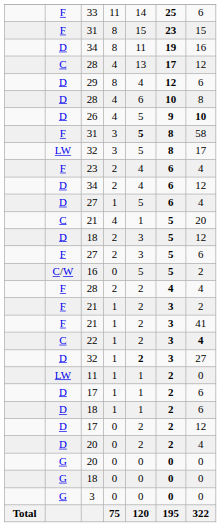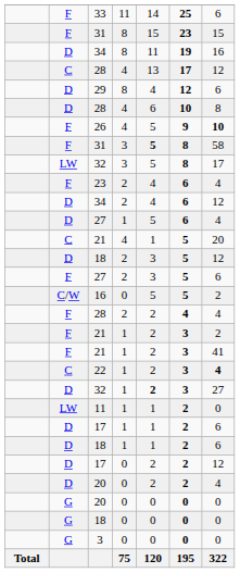26 | column 2: D -> F
